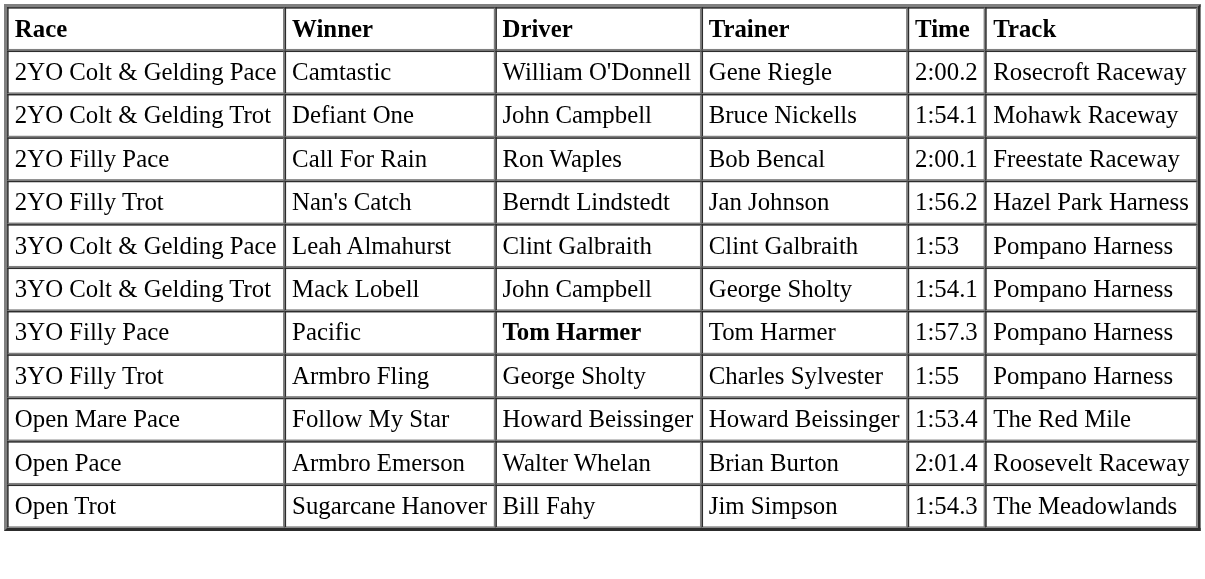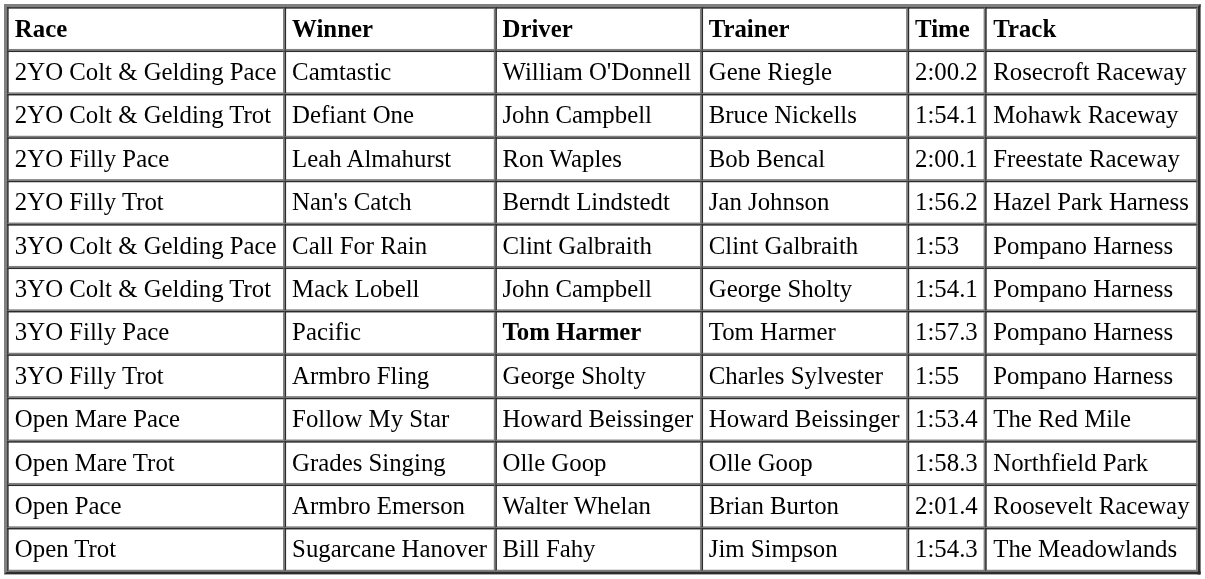2YO Filly Pace | Winner: Call For Rain -> Leah Almahurst
3YO Colt & Gelding Pace | Winner: Leah Almahurst -> Call For Rain
+ row: Open Mare Trot | Grades Singing | Olle Goop | Olle Goop | 1:58.3 | Northfield Park
